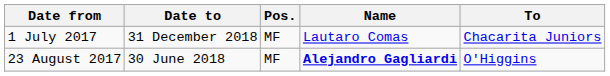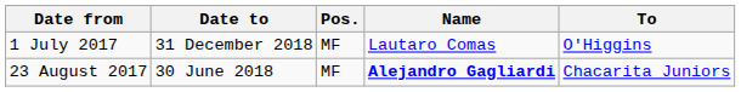1 July 2017 | To: Chacarita Juniors -> O'Higgins
23 August 2017 | To: O'Higgins -> Chacarita Juniors
